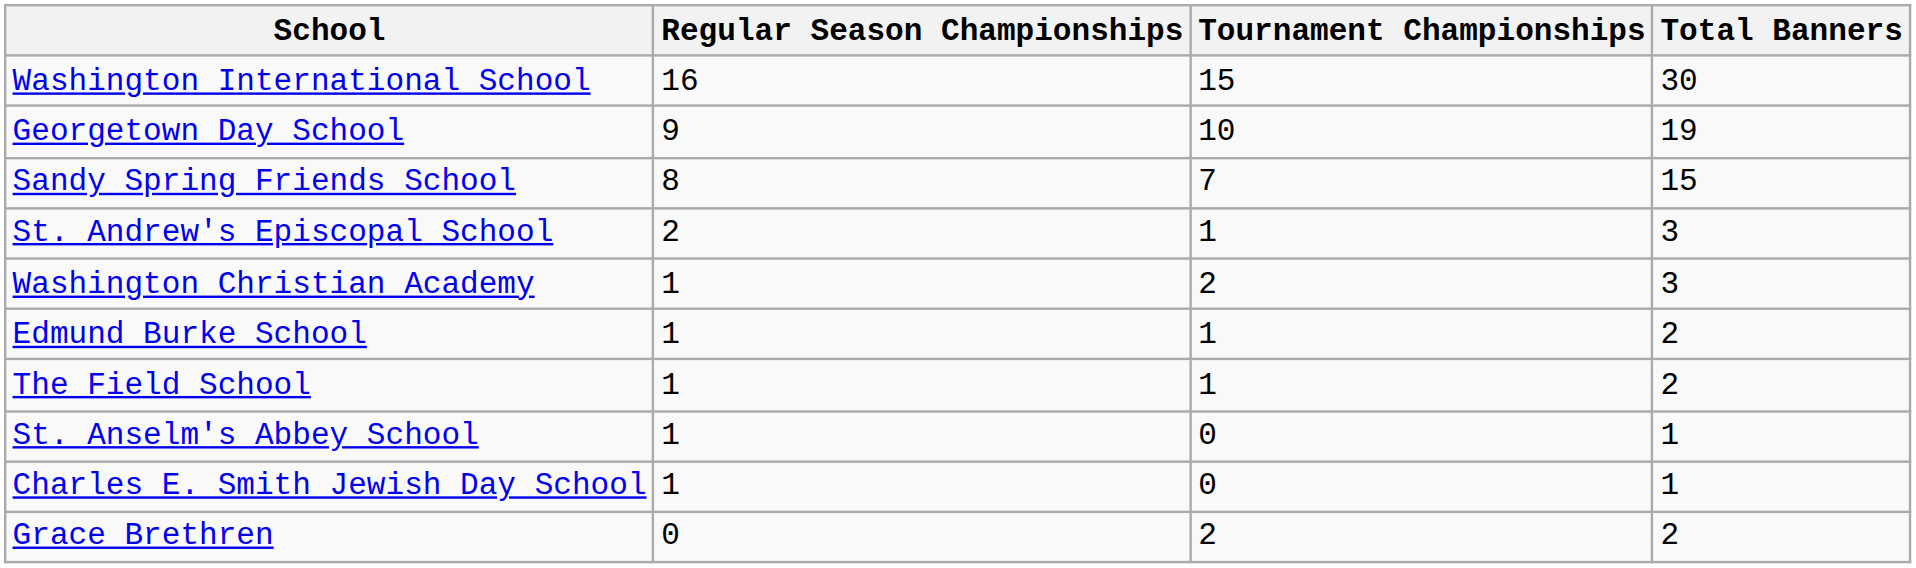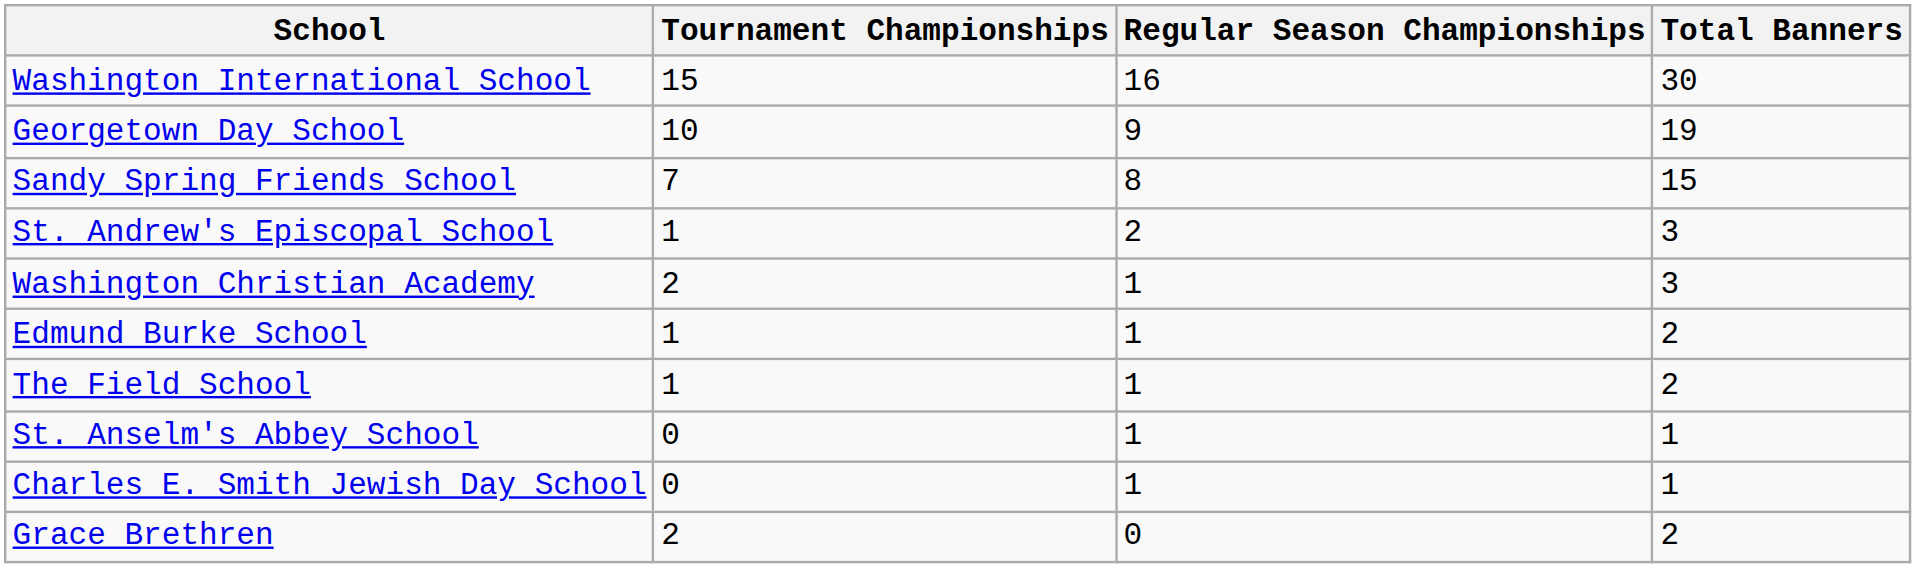columns swapped: Regular Season Championships <-> Tournament Championships
